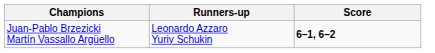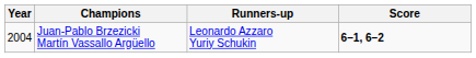+ column: Year | 2004
